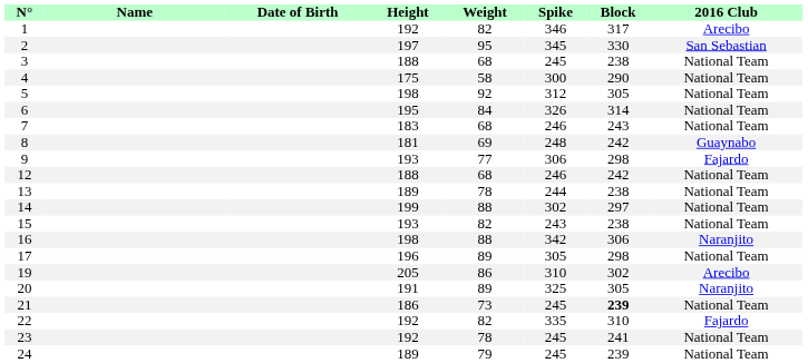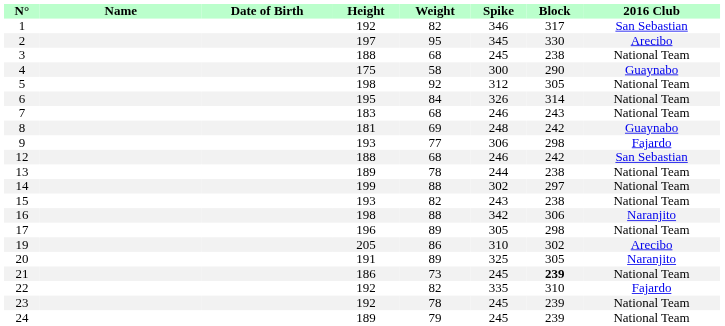1 | 2016 Club: Arecibo -> San Sebastian
2 | 2016 Club: San Sebastian -> Arecibo
4 | 2016 Club: National Team -> Guaynabo
12 | 2016 Club: National Team -> San Sebastian
23 | Block: 241 -> 239
